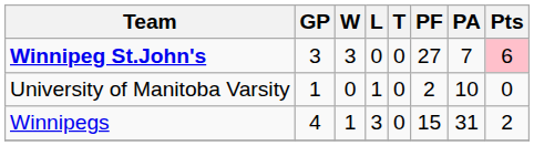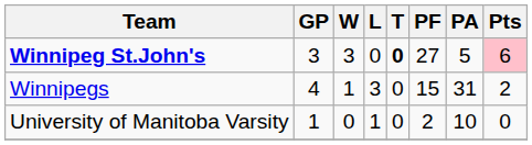Winnipeg St.John's | T: normal -> bold
Winnipeg St.John's | PA: 7 -> 5
rows swapped: Winnipegs <-> University of Manitoba Varsity
